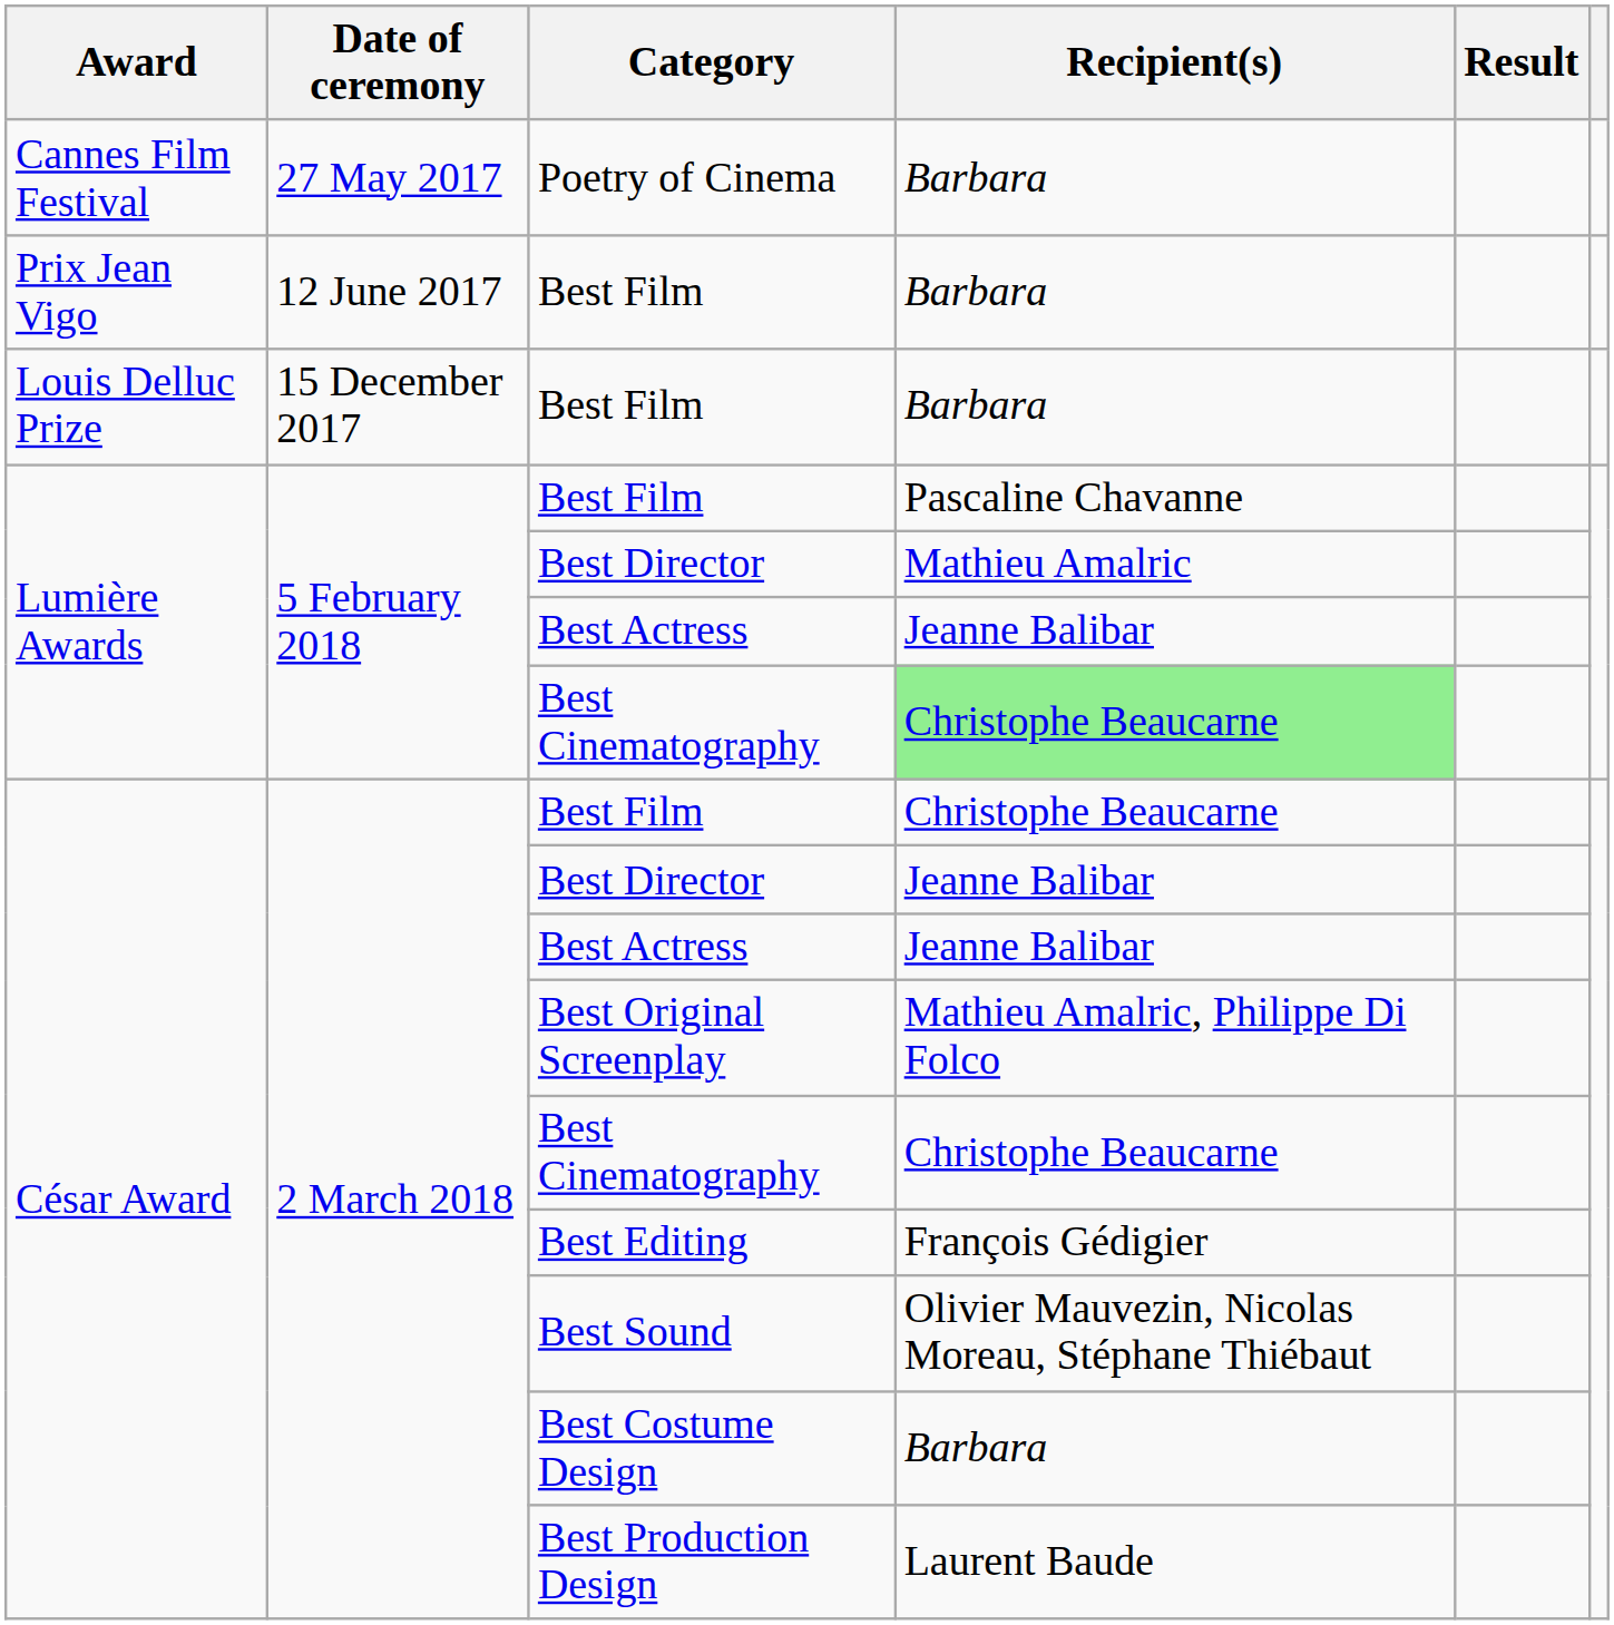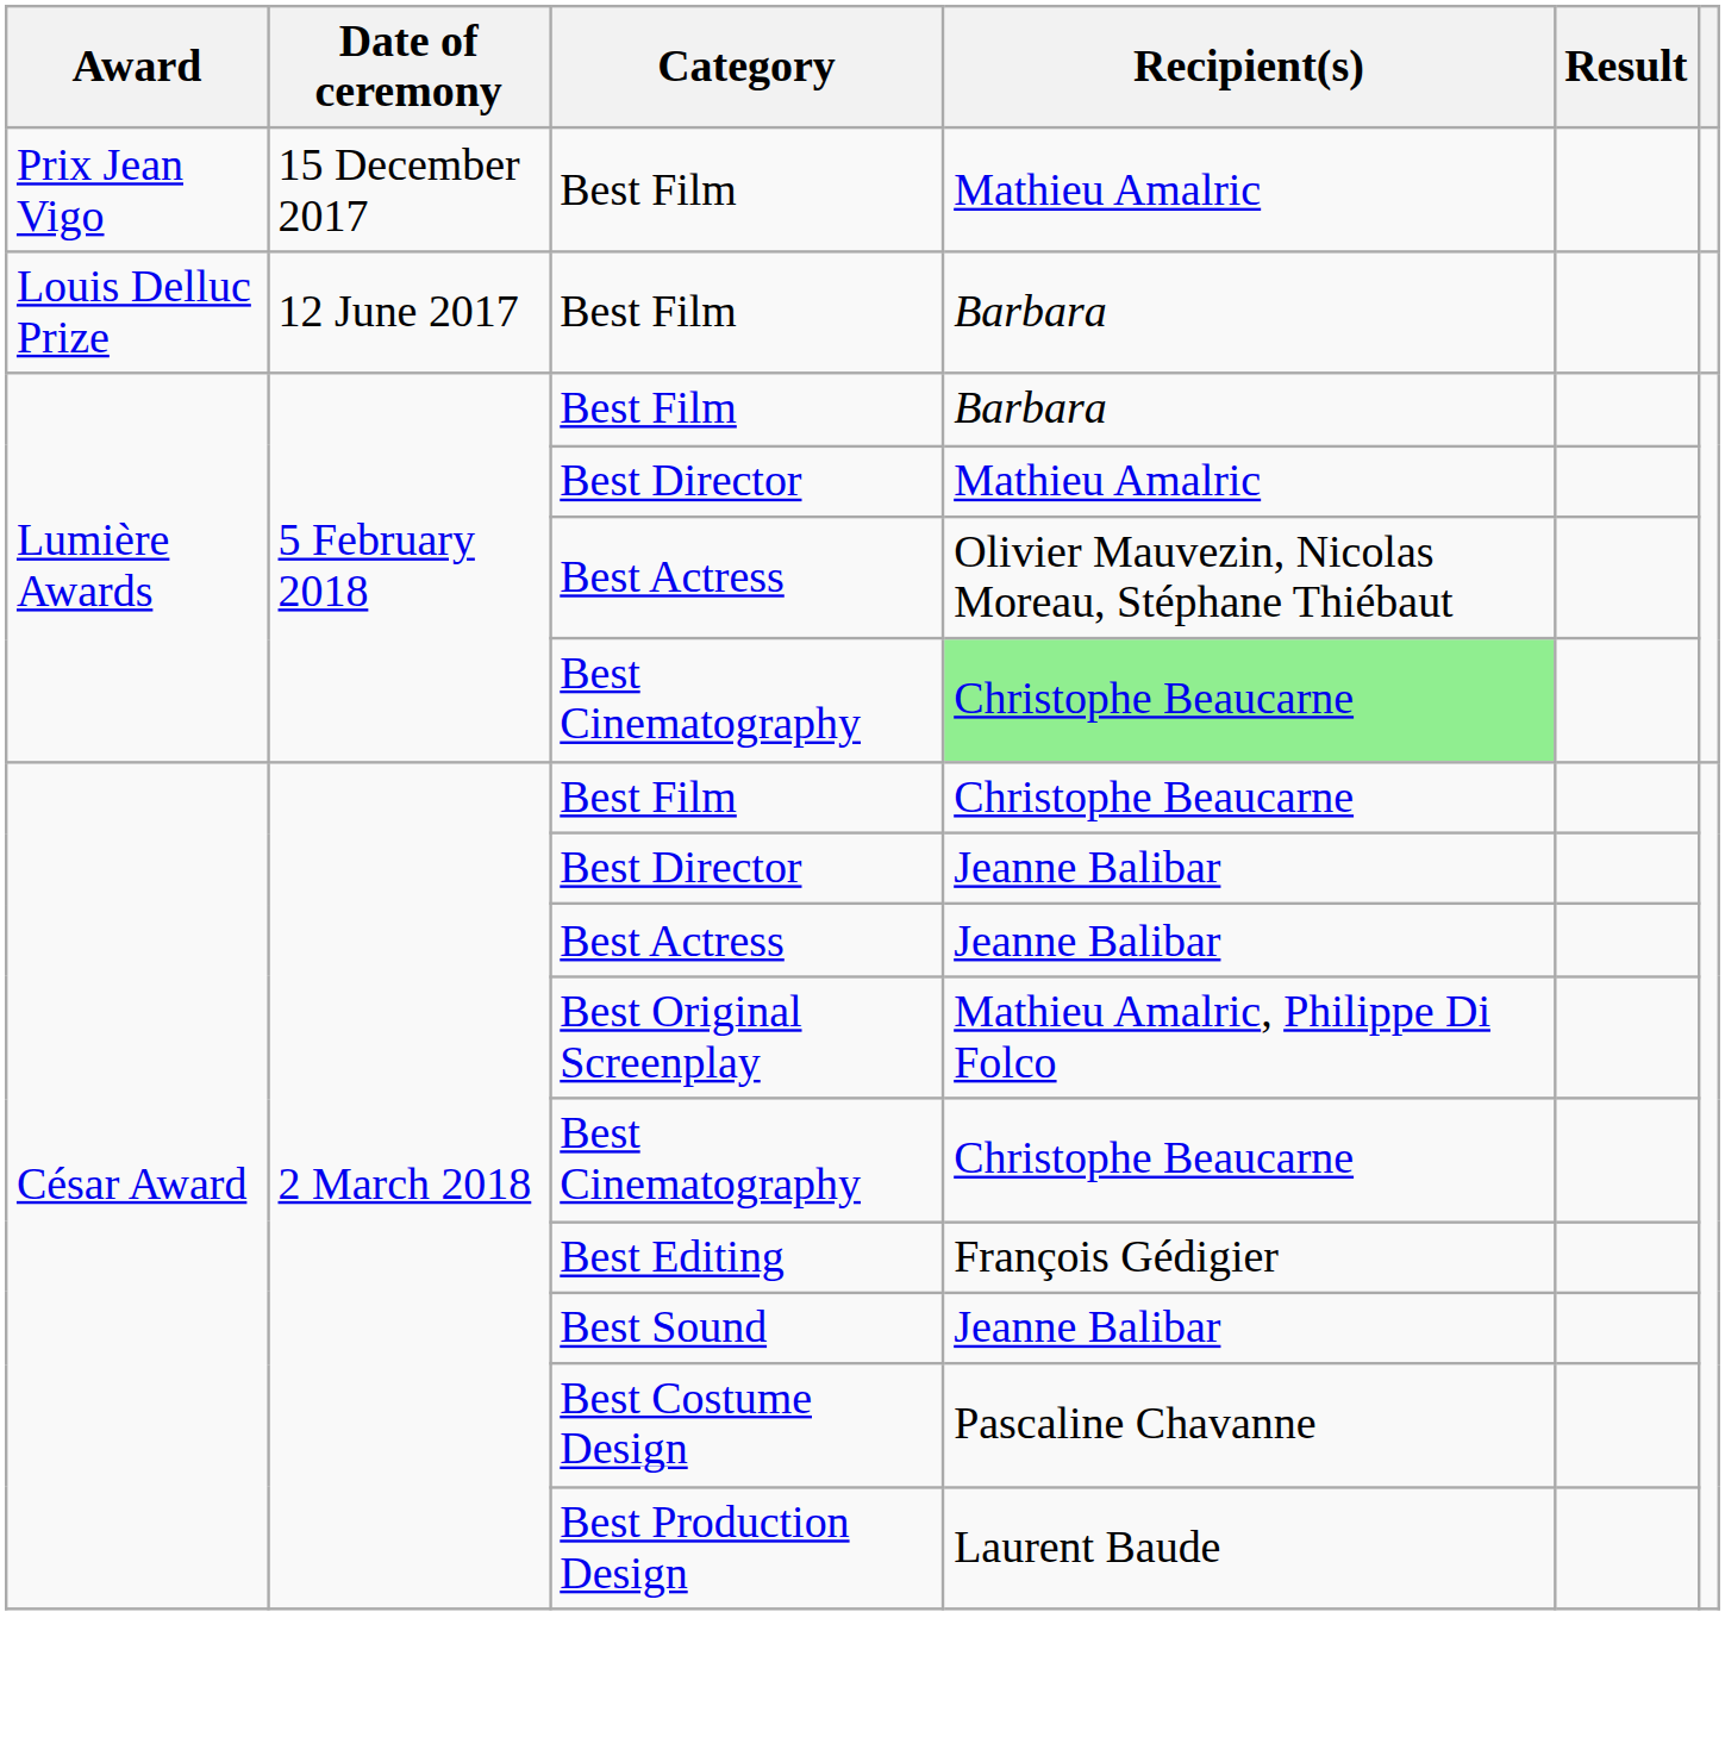- row: Cannes Film Festival | 27 May 2017 | Poetry of Cinema | Barbara
Prix Jean Vigo / Best Film | Date of ceremony: 12 June 2017 -> 15 December 2017
Prix Jean Vigo / Best Film | Recipient(s): Barbara -> Mathieu Amalric
Louis Delluc Prize / Best Film | Date of ceremony: 15 December 2017 -> 12 June 2017
Lumière Awards / Best Film | Recipient(s): Pascaline Chavanne -> Barbara
Lumière Awards / Best Actress | Recipient(s): Jeanne Balibar -> Olivier Mauvezin, Nicolas Moreau, Stéphane Thiébaut
Best Sound | Recipient(s): Olivier Mauvezin, Nicolas Moreau, Stéphane Thiébaut -> Jeanne Balibar
Best Costume Design | Recipient(s): Barbara -> Pascaline Chavanne
